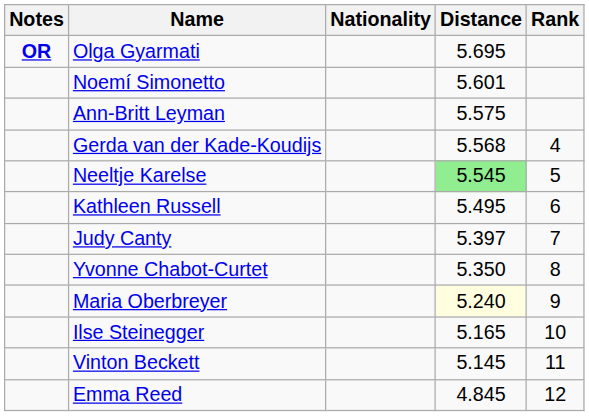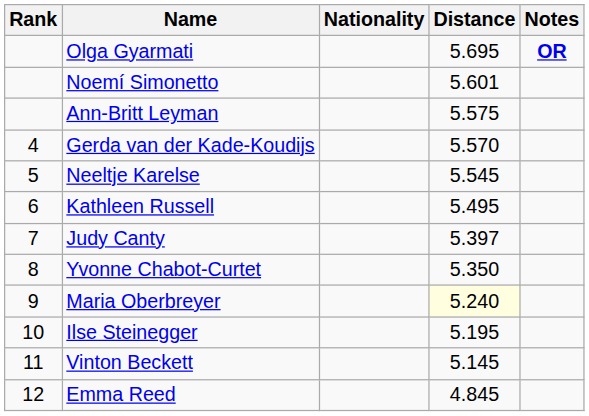columns swapped: Rank <-> Notes
Gerda van der Kade-Koudijs | Distance: 5.568 -> 5.570
Neeltje Karelse | Distance: lightgreen background -> no background
Ilse Steinegger | Distance: 5.165 -> 5.195
